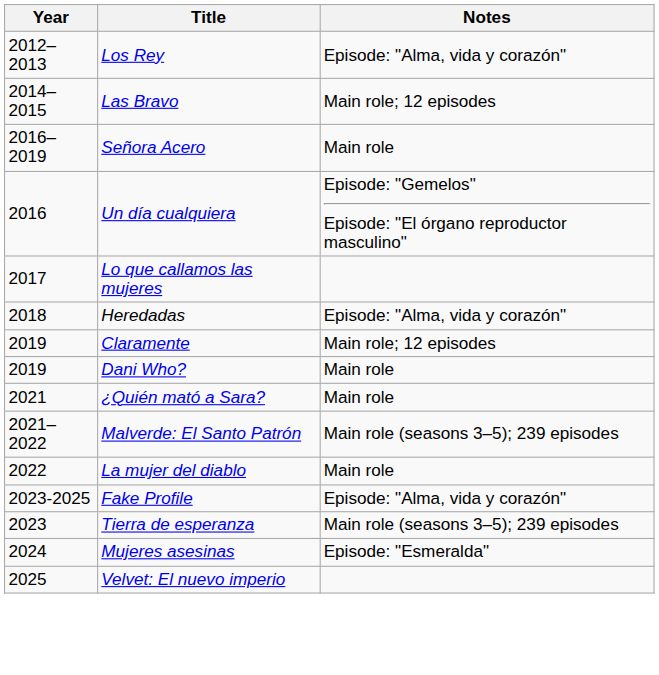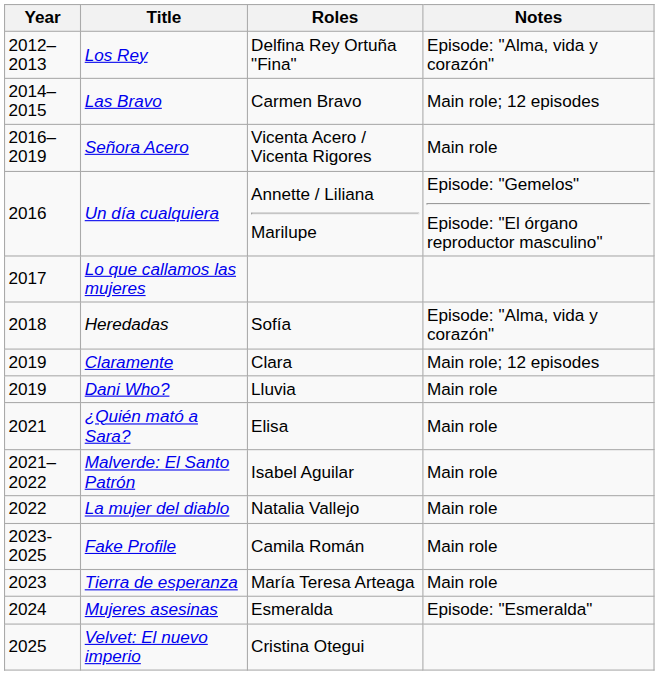+ column: Roles | Delfina Rey Ortuña "Fina" | Carmen Bravo | Vicenta Acero / Vicenta Rigores | Annette / Liliana Marilupe | Sofía | Clara | Lluvia | Elisa | Isabel Aguilar | Natalia Vallejo | Camila Román | María Teresa Arteaga | Esmeralda | Cristina Otegui
Malverde: El Santo Patrón | Notes: Main role (seasons 3–5); 239 episodes -> Main role
Fake Profile | Notes: Episode: "Alma, vida y corazón" -> Main role
Tierra de esperanza | Notes: Main role (seasons 3–5); 239 episodes -> Main role
